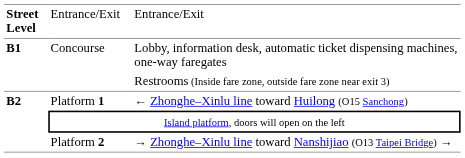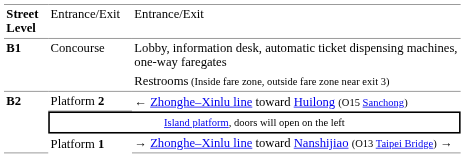← Zhonghe–Xinlu line toward Huilong (O15 Sanchong) | column 2: Platform 1 -> Platform 2
→ Zhonghe–Xinlu line toward Nanshijiao (O13 Taipei Bridge) → | column 2: Platform 2 -> Platform 1
